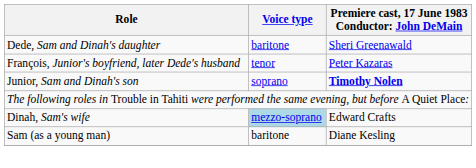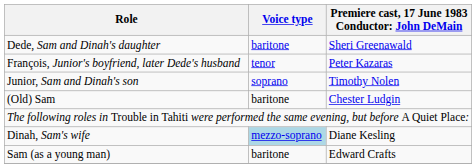Junior, Sam and Dinah's son | column 3: bold -> normal
+ row: (Old) Sam | baritone | Chester Ludgin
Dinah, Sam's wife | column 3: Edward Crafts -> Diane Kesling
Sam (as a young man) | column 3: Diane Kesling -> Edward Crafts
